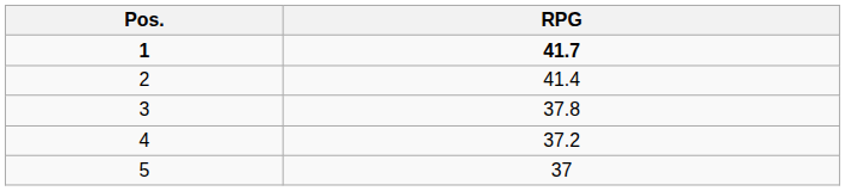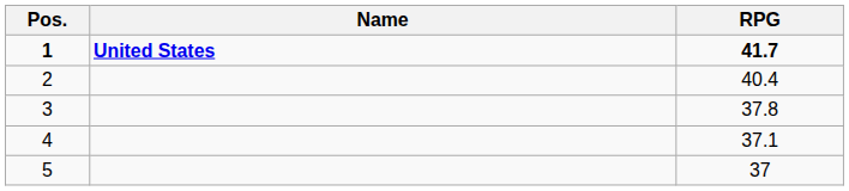+ column: Name | United States
2 | RPG: 41.4 -> 40.4
4 | RPG: 37.2 -> 37.1
